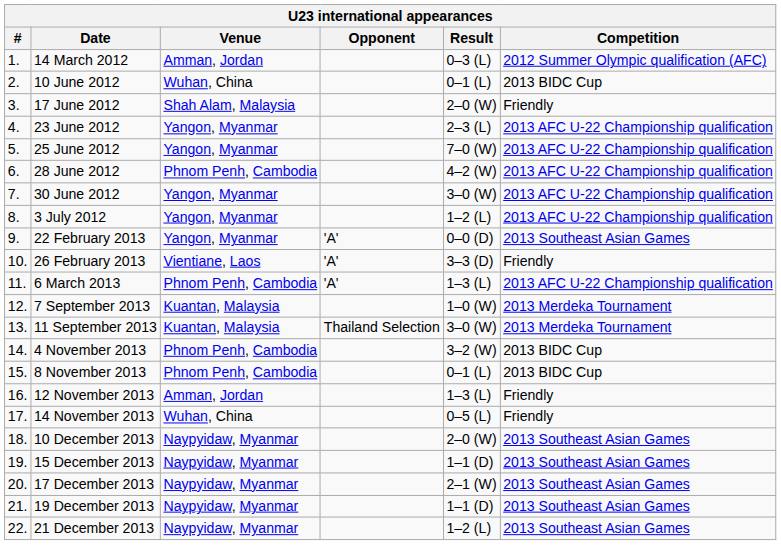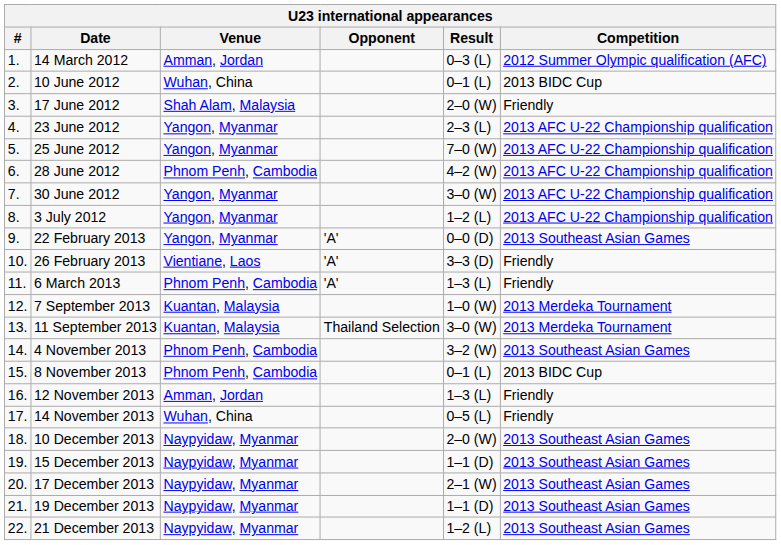6 March 2013 | Competition: 2013 AFC U-22 Championship qualification -> Friendly
4 November 2013 | Competition: 2013 BIDC Cup -> 2013 Southeast Asian Games
